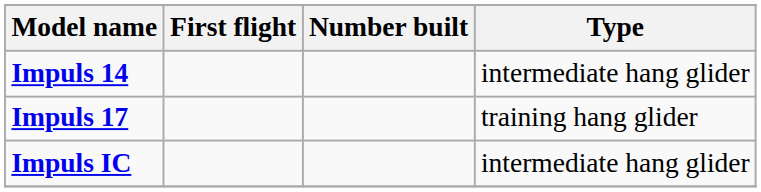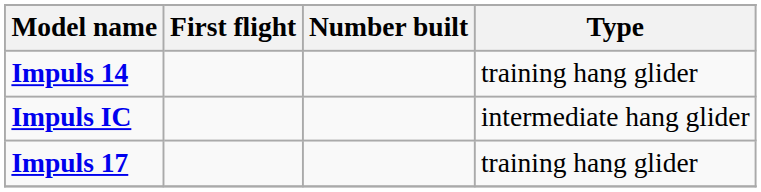Impuls 14 | Type: intermediate hang glider -> training hang glider
rows swapped: Impuls 17 <-> Impuls IC
